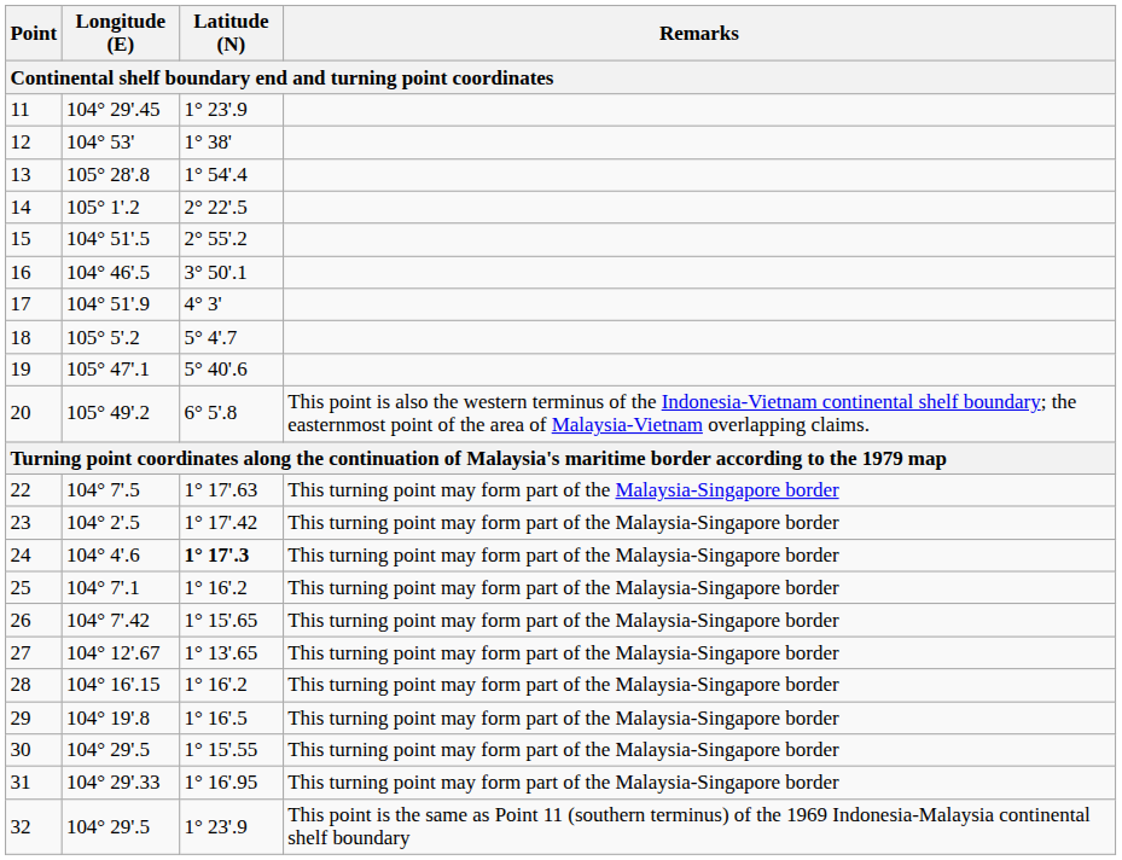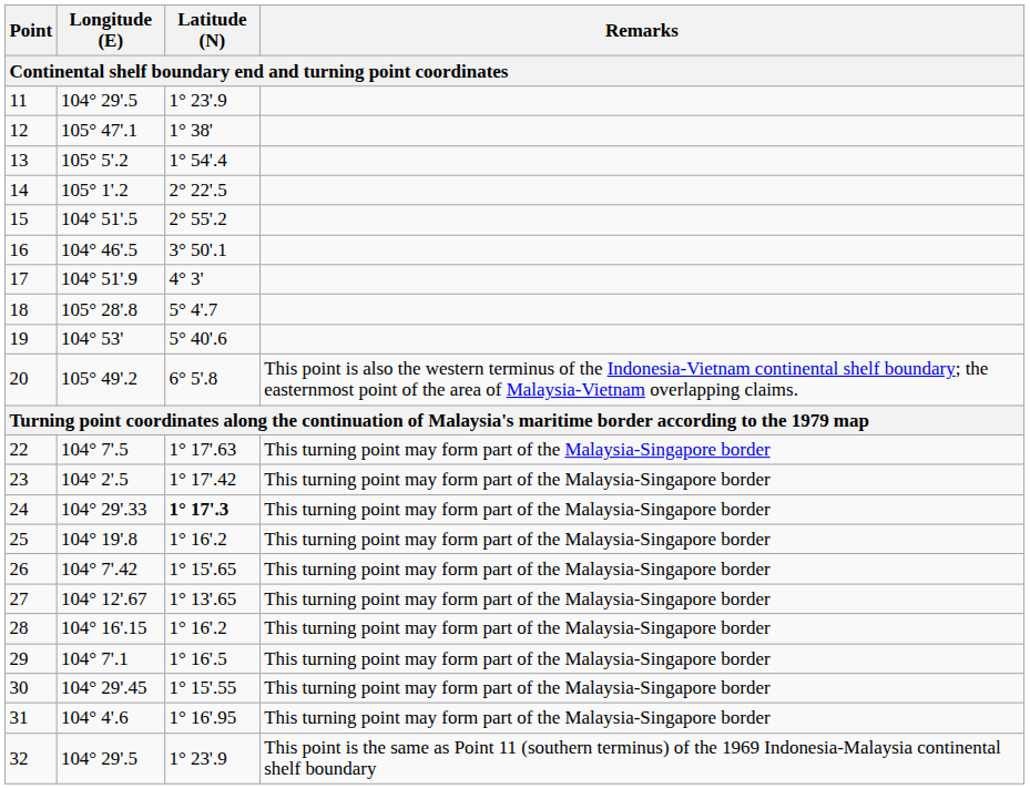11 | Longitude (E): 104° 29'.45 -> 104° 29'.5
12 | Longitude (E): 104° 53' -> 105° 47'.1
13 | Longitude (E): 105° 28'.8 -> 105° 5'.2
18 | Longitude (E): 105° 5'.2 -> 105° 28'.8
19 | Longitude (E): 105° 47'.1 -> 104° 53'
24 | Longitude (E): 104° 4'.6 -> 104° 29'.33
25 | Longitude (E): 104° 7'.1 -> 104° 19'.8
29 | Longitude (E): 104° 19'.8 -> 104° 7'.1
30 | Longitude (E): 104° 29'.5 -> 104° 29'.45
31 | Longitude (E): 104° 29'.33 -> 104° 4'.6
